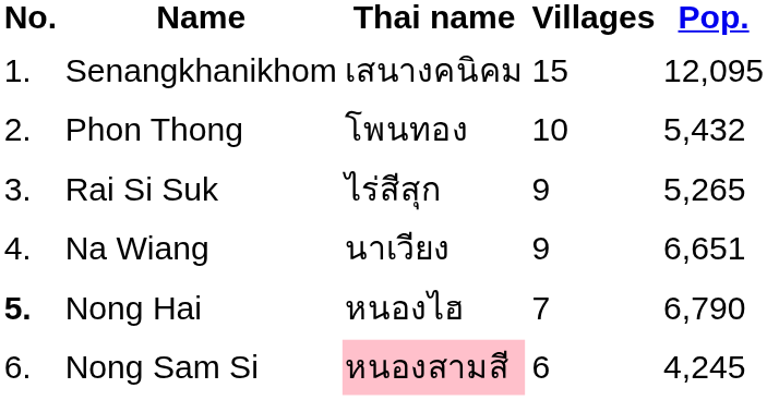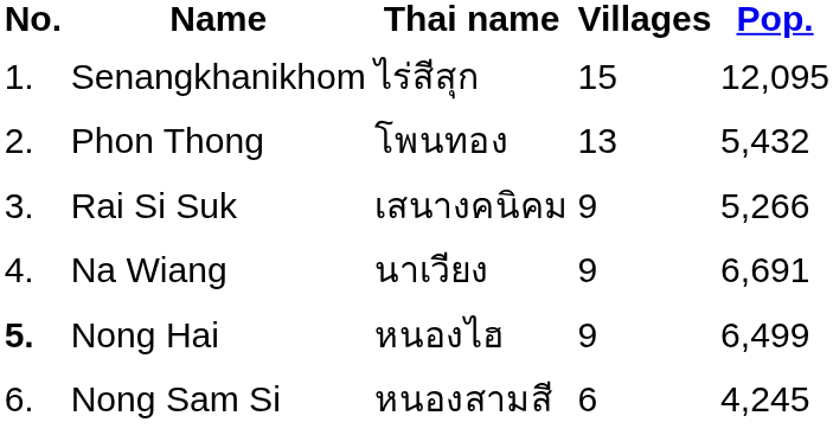Senangkhanikhom | Thai name: เสนางคนิคม -> ไร่สีสุก
Phon Thong | Villages: 10 -> 13
Rai Si Suk | Thai name: ไร่สีสุก -> เสนางคนิคม
Rai Si Suk | Pop.: 5,265 -> 5,266
Na Wiang | Pop.: 6,651 -> 6,691
Nong Hai | Villages: 7 -> 9
Nong Hai | Pop.: 6,790 -> 6,499
Nong Sam Si | Thai name: pink background -> no background
